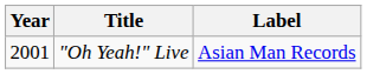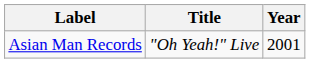columns swapped: Year <-> Label
